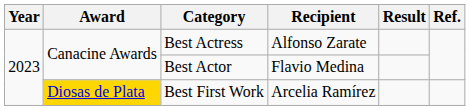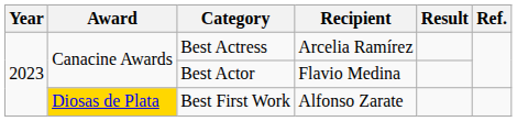Best Actress | Recipient: Alfonso Zarate -> Arcelia Ramírez
Best First Work | Recipient: Arcelia Ramírez -> Alfonso Zarate
